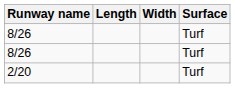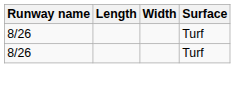- row: 2/20 | Turf
